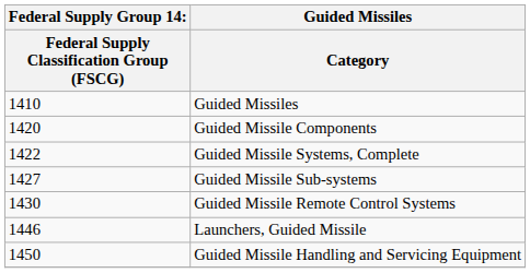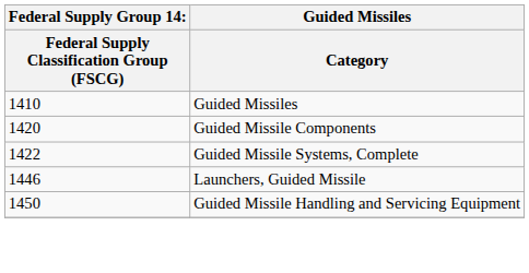- row: 1427 | Guided Missile Sub-systems
- row: 1430 | Guided Missile Remote Control Systems
